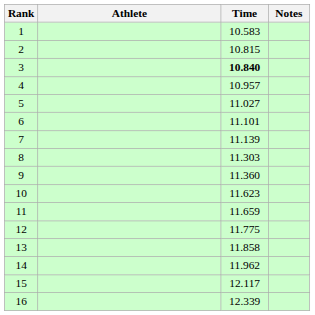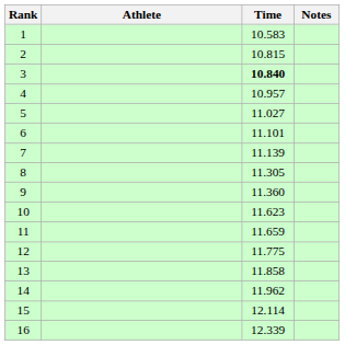8 | Time: 11.303 -> 11.305
15 | Time: 12.117 -> 12.114
